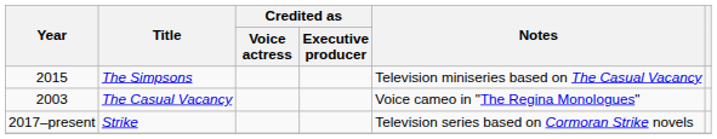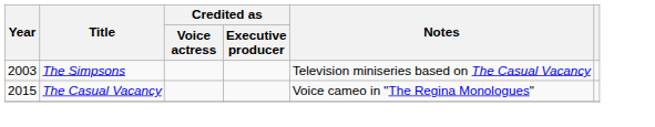The Simpsons | Year: 2015 -> 2003
The Casual Vacancy | Year: 2003 -> 2015
- row: 2017–present | Strike | Television series based on Cormoran Strike novels
